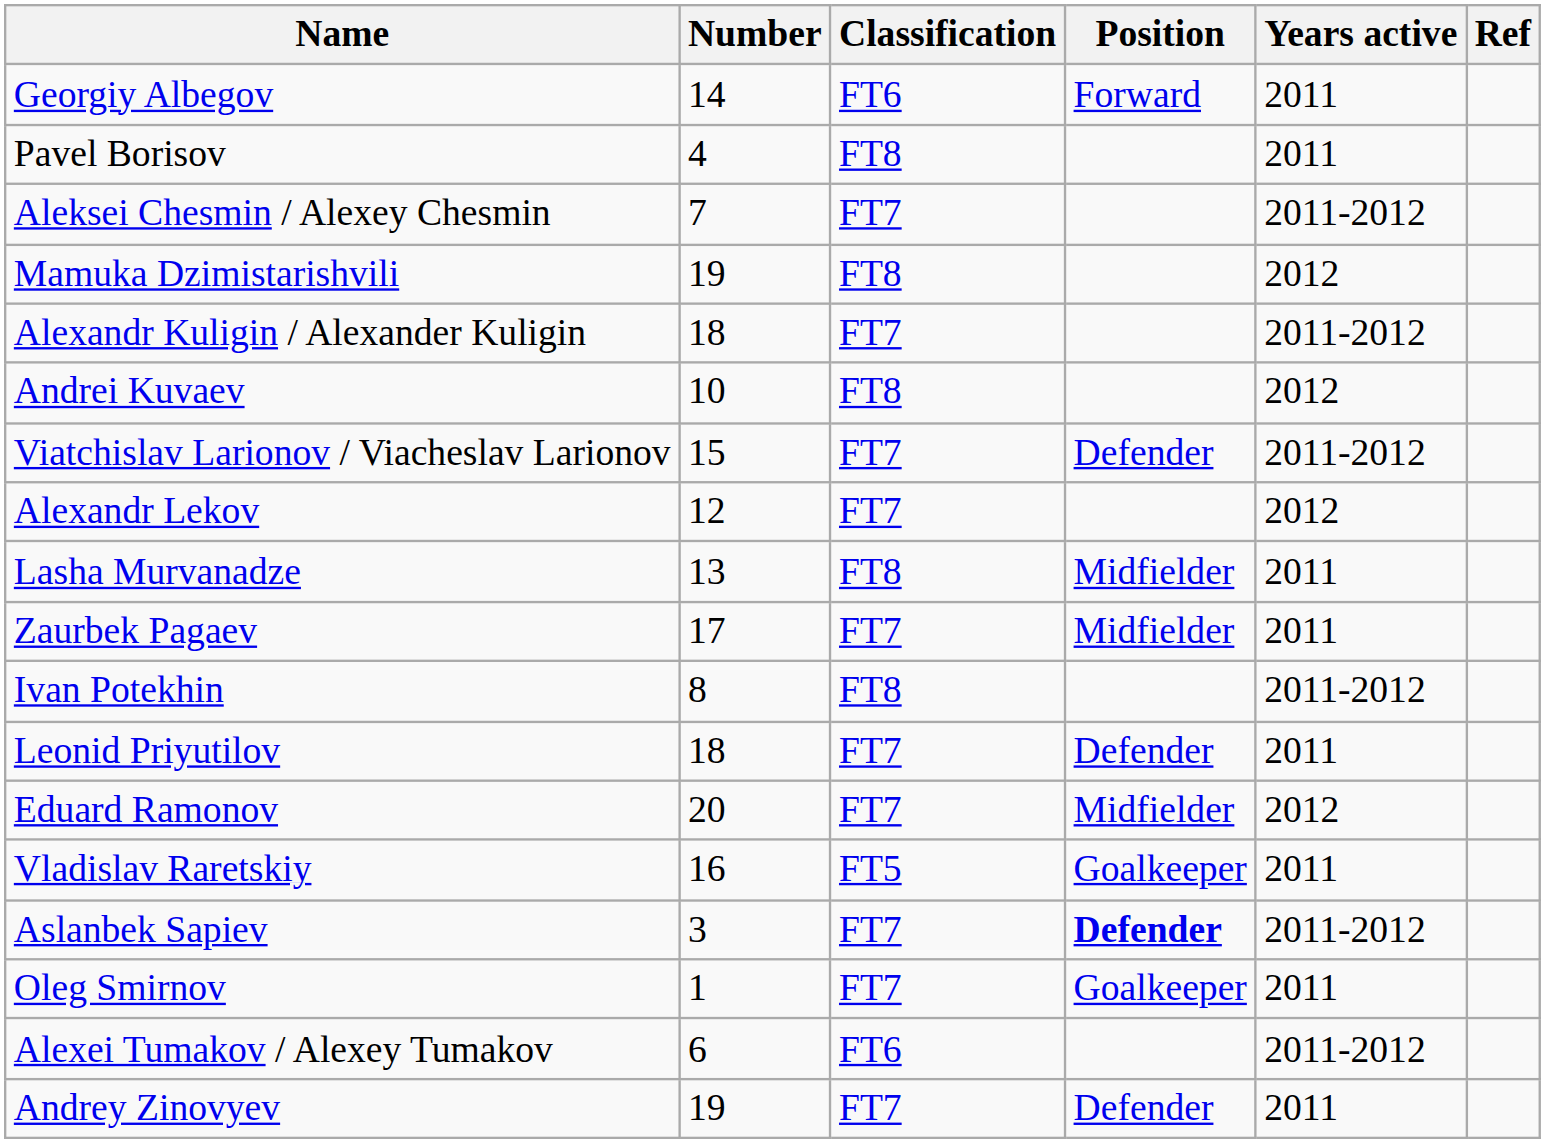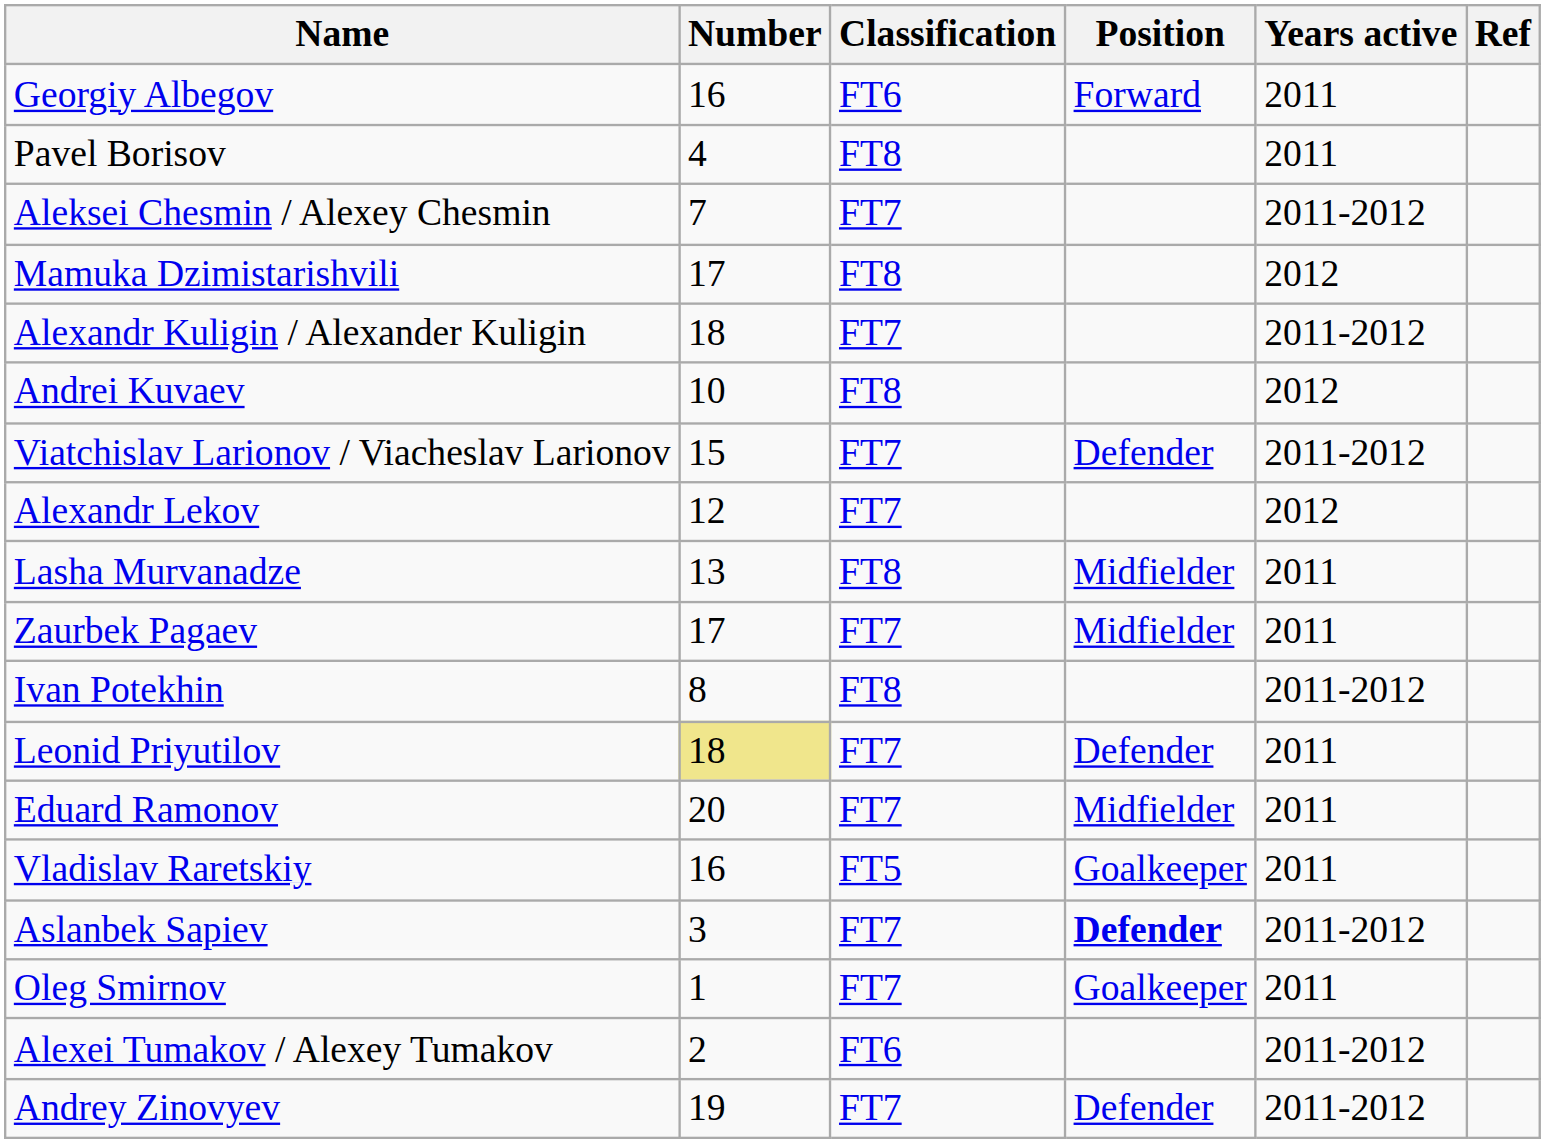Georgiy Albegov | Number: 14 -> 16
Mamuka Dzimistarishvili | Number: 19 -> 17
Leonid Priyutilov | Number: no background -> khaki background
Eduard Ramonov | Years active: 2012 -> 2011
Alexei Tumakov / Alexey Tumakov | Number: 6 -> 2
Andrey Zinovyev | Years active: 2011 -> 2011-2012
